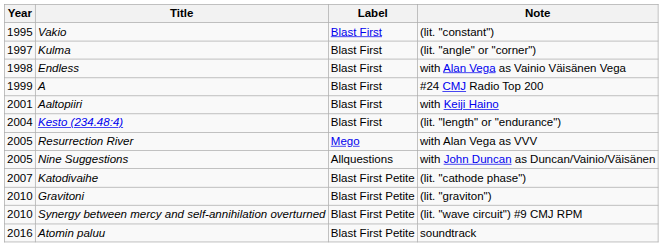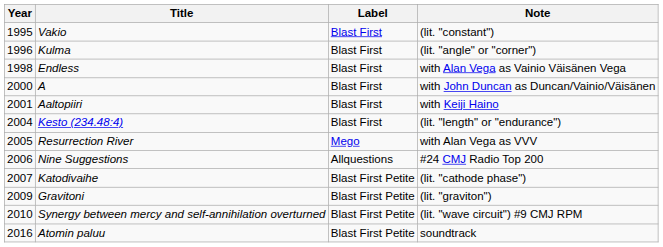Kulma | Year: 1997 -> 1996
A | Year: 1999 -> 2000
A | Note: #24 CMJ Radio Top 200 -> with John Duncan as Duncan/Vainio/Väisänen
Nine Suggestions | Year: 2005 -> 2006
Nine Suggestions | Note: with John Duncan as Duncan/Vainio/Väisänen -> #24 CMJ Radio Top 200
Gravitoni | Year: 2010 -> 2009
